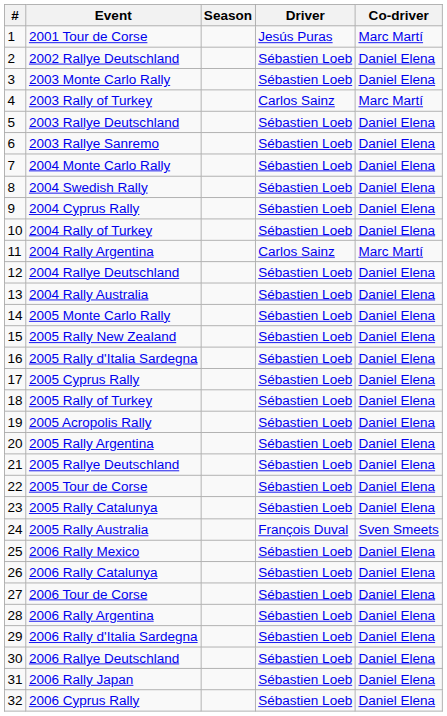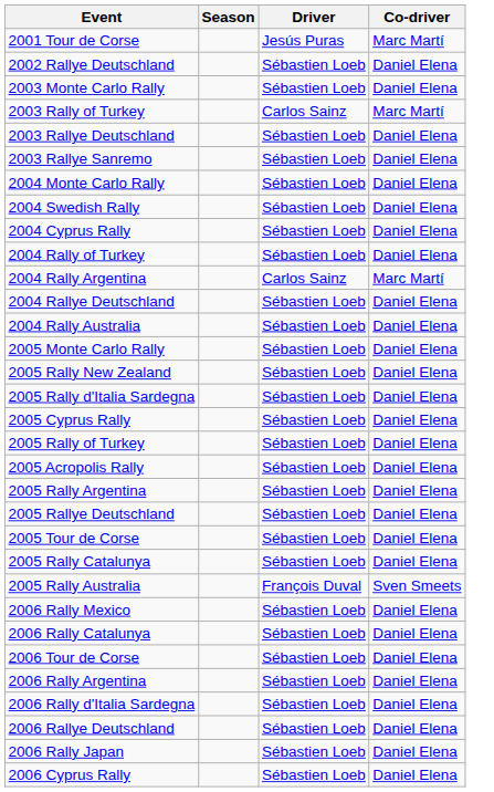- column: # | 1 | 2 | 3 | 4 | 5 | 6 | 7 | 8 | 9 | 10 | 11 | 12 | 13 | 14 | 15 | 16 | 17 | 18 | 19 | 20 | 21 | 22 | 23 | 24 | 25 | 26 | 27 | 28 | 29 | 30 | 31 | 32
